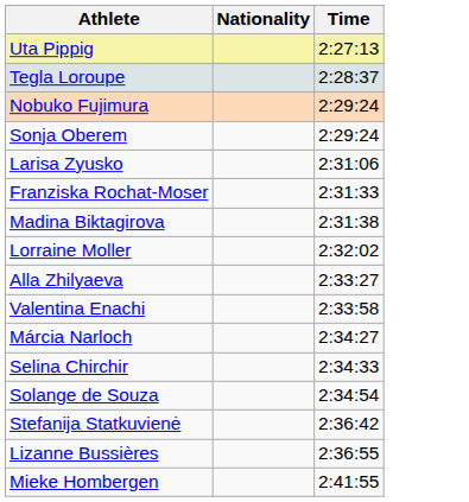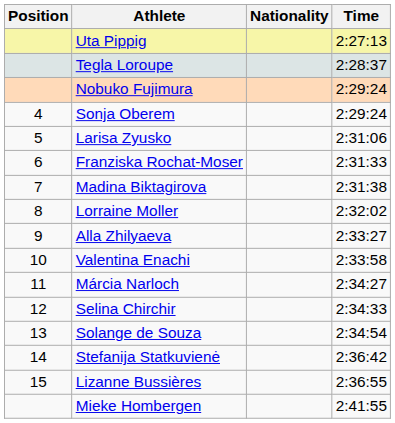+ column: Position | 4 | 5 | 6 | 7 | 8 | 9 | 10 | 11 | 12 | 13 | 14 | 15
